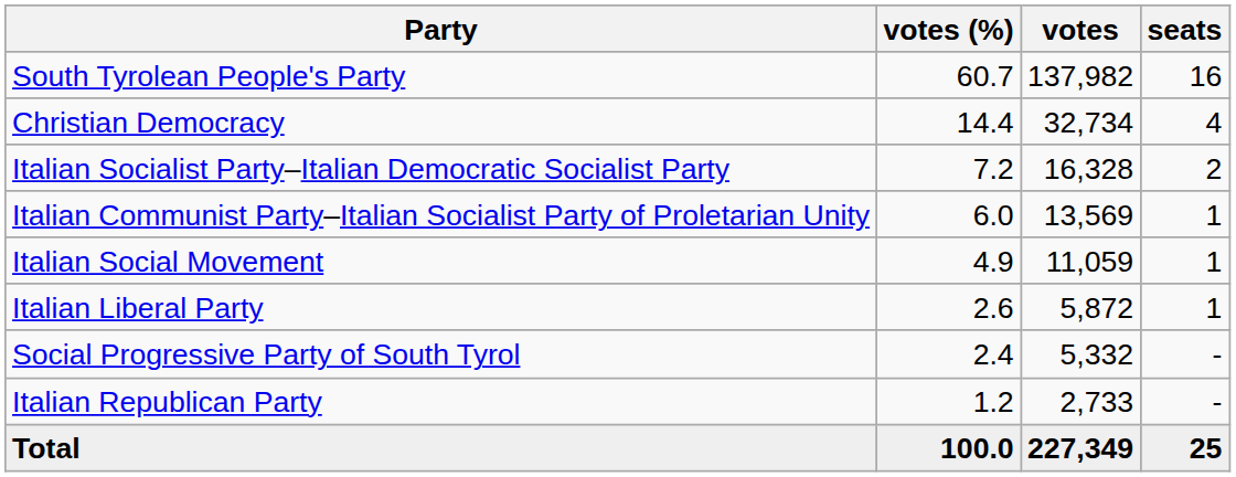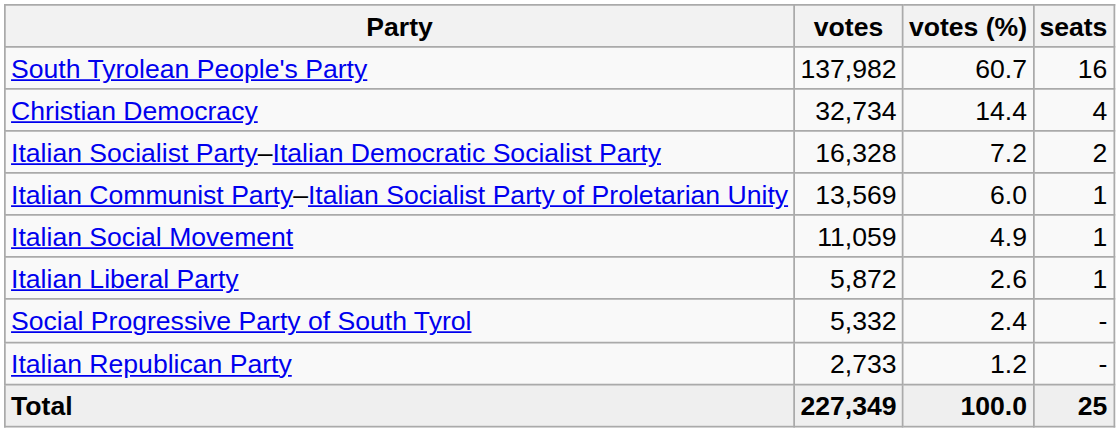columns swapped: votes <-> votes (%)
